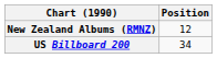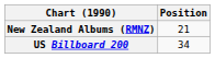New Zealand Albums (RMNZ) | Position: 12 -> 21
